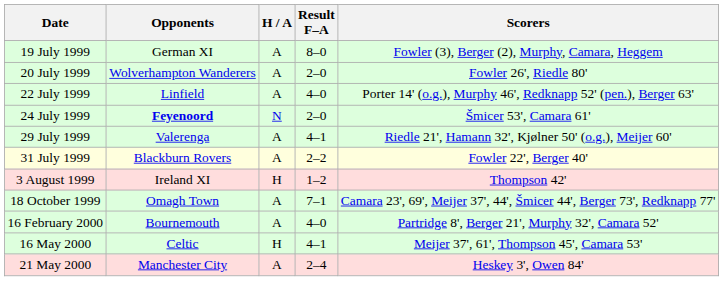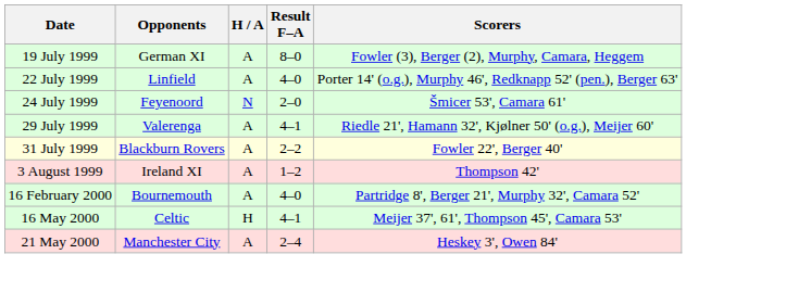- row: 20 July 1999 | Wolverhampton Wanderers | A | 2–0 | Fowler 26', Riedle 80'
24 July 1999 | Opponents: bold -> normal
3 August 1999 | H / A: H -> A
- row: 18 October 1999 | Omagh Town | A | 7–1 | Camara 23', 69', Meijer 37', 44', Šmicer 44', Berger 73', Redknapp 77'
